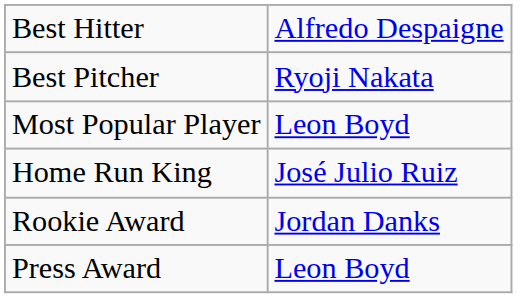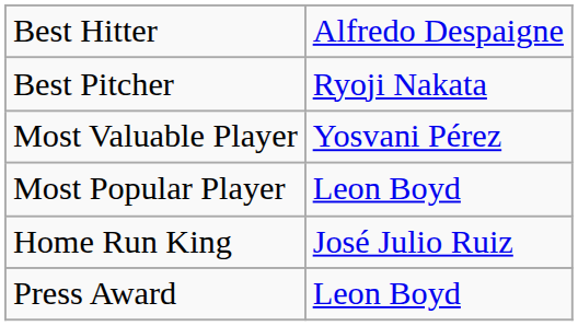+ row: Most Valuable Player | Yosvani Pérez
- row: Rookie Award | Jordan Danks
